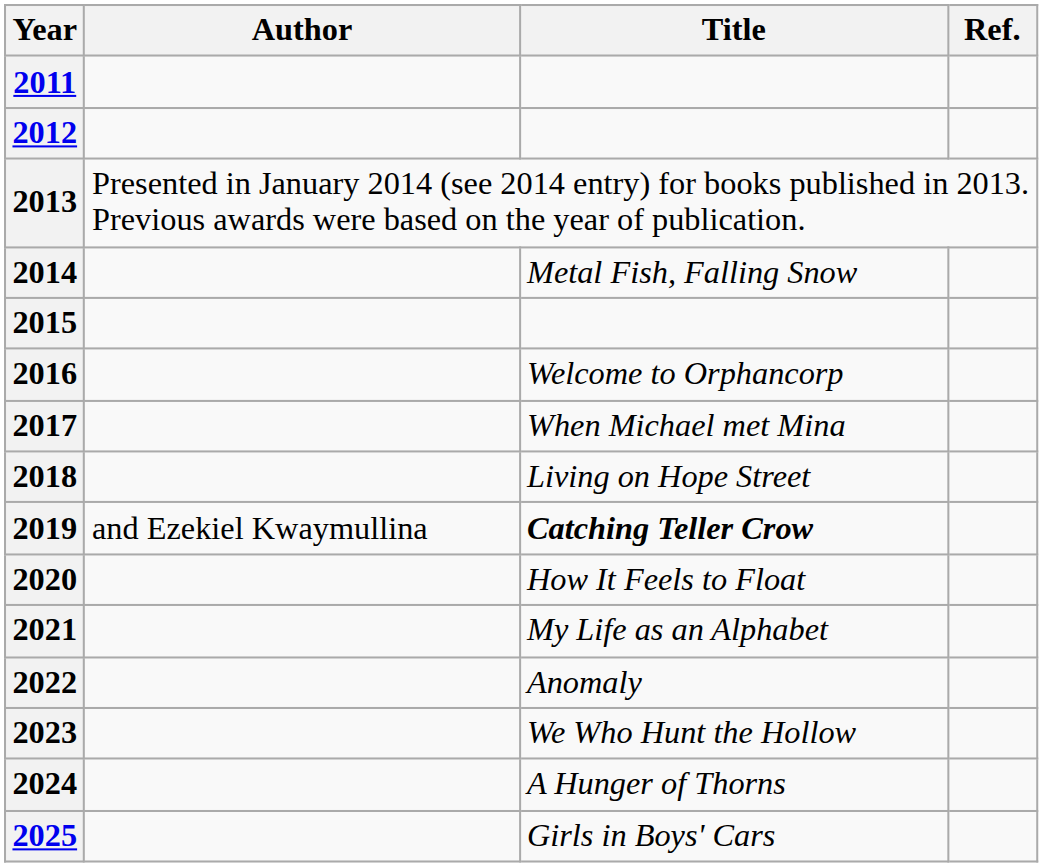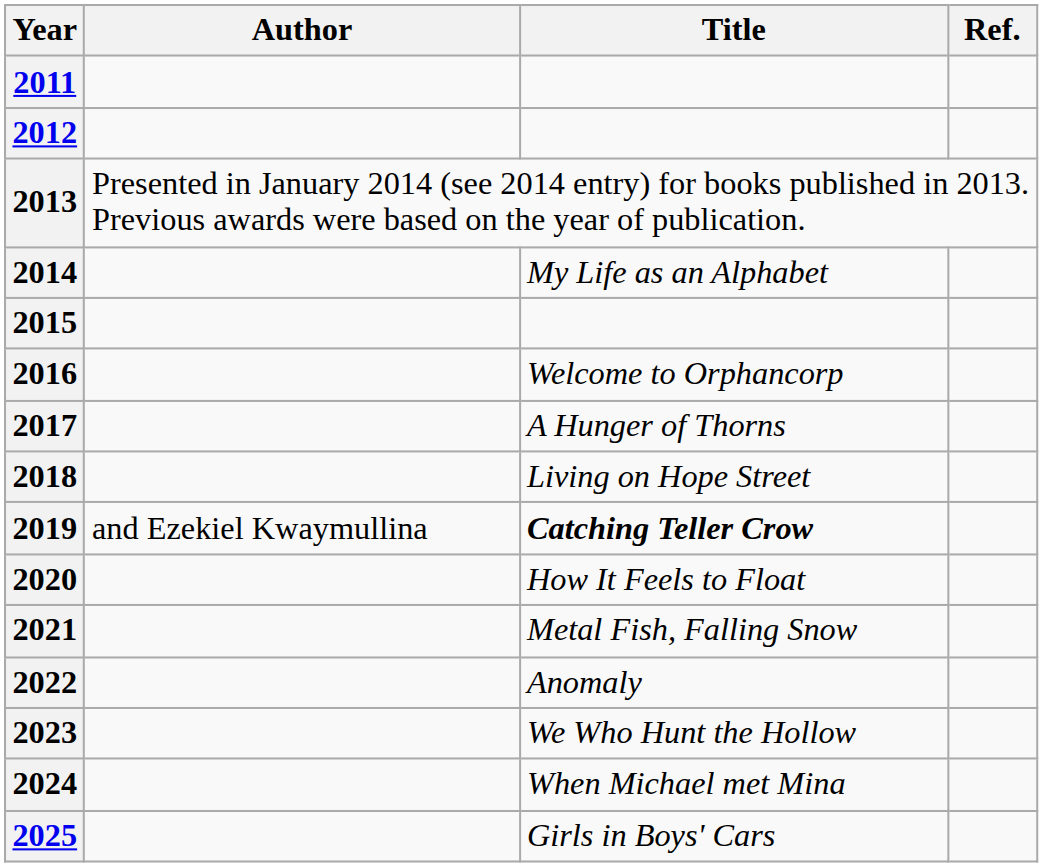2014 | Title: Metal Fish, Falling Snow -> My Life as an Alphabet
2017 | Title: When Michael met Mina -> A Hunger of Thorns
2021 | Title: My Life as an Alphabet -> Metal Fish, Falling Snow
2024 | Title: A Hunger of Thorns -> When Michael met Mina
